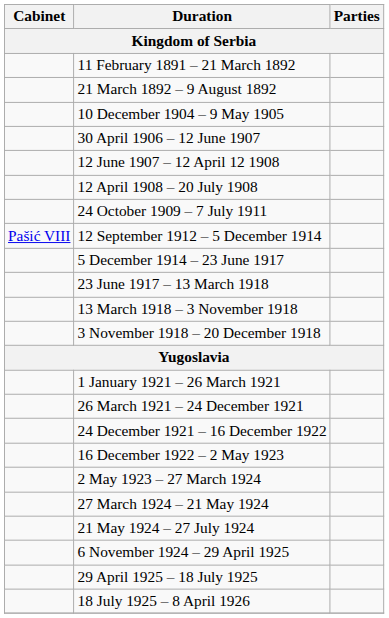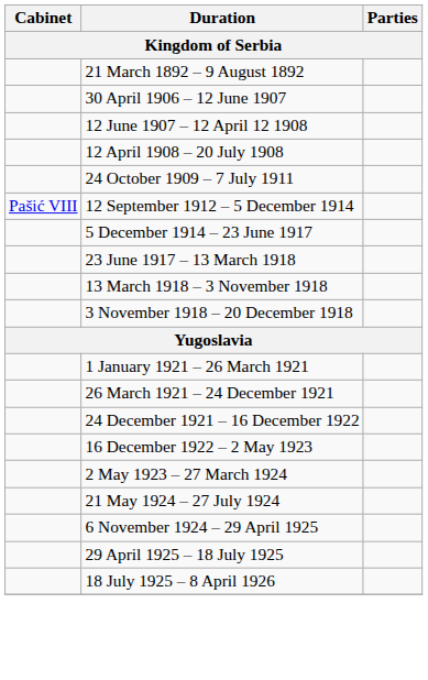- row: 11 February 1891 – 21 March 1892
- row: 10 December 1904 – 9 May 1905
- row: 27 March 1924 – 21 May 1924
